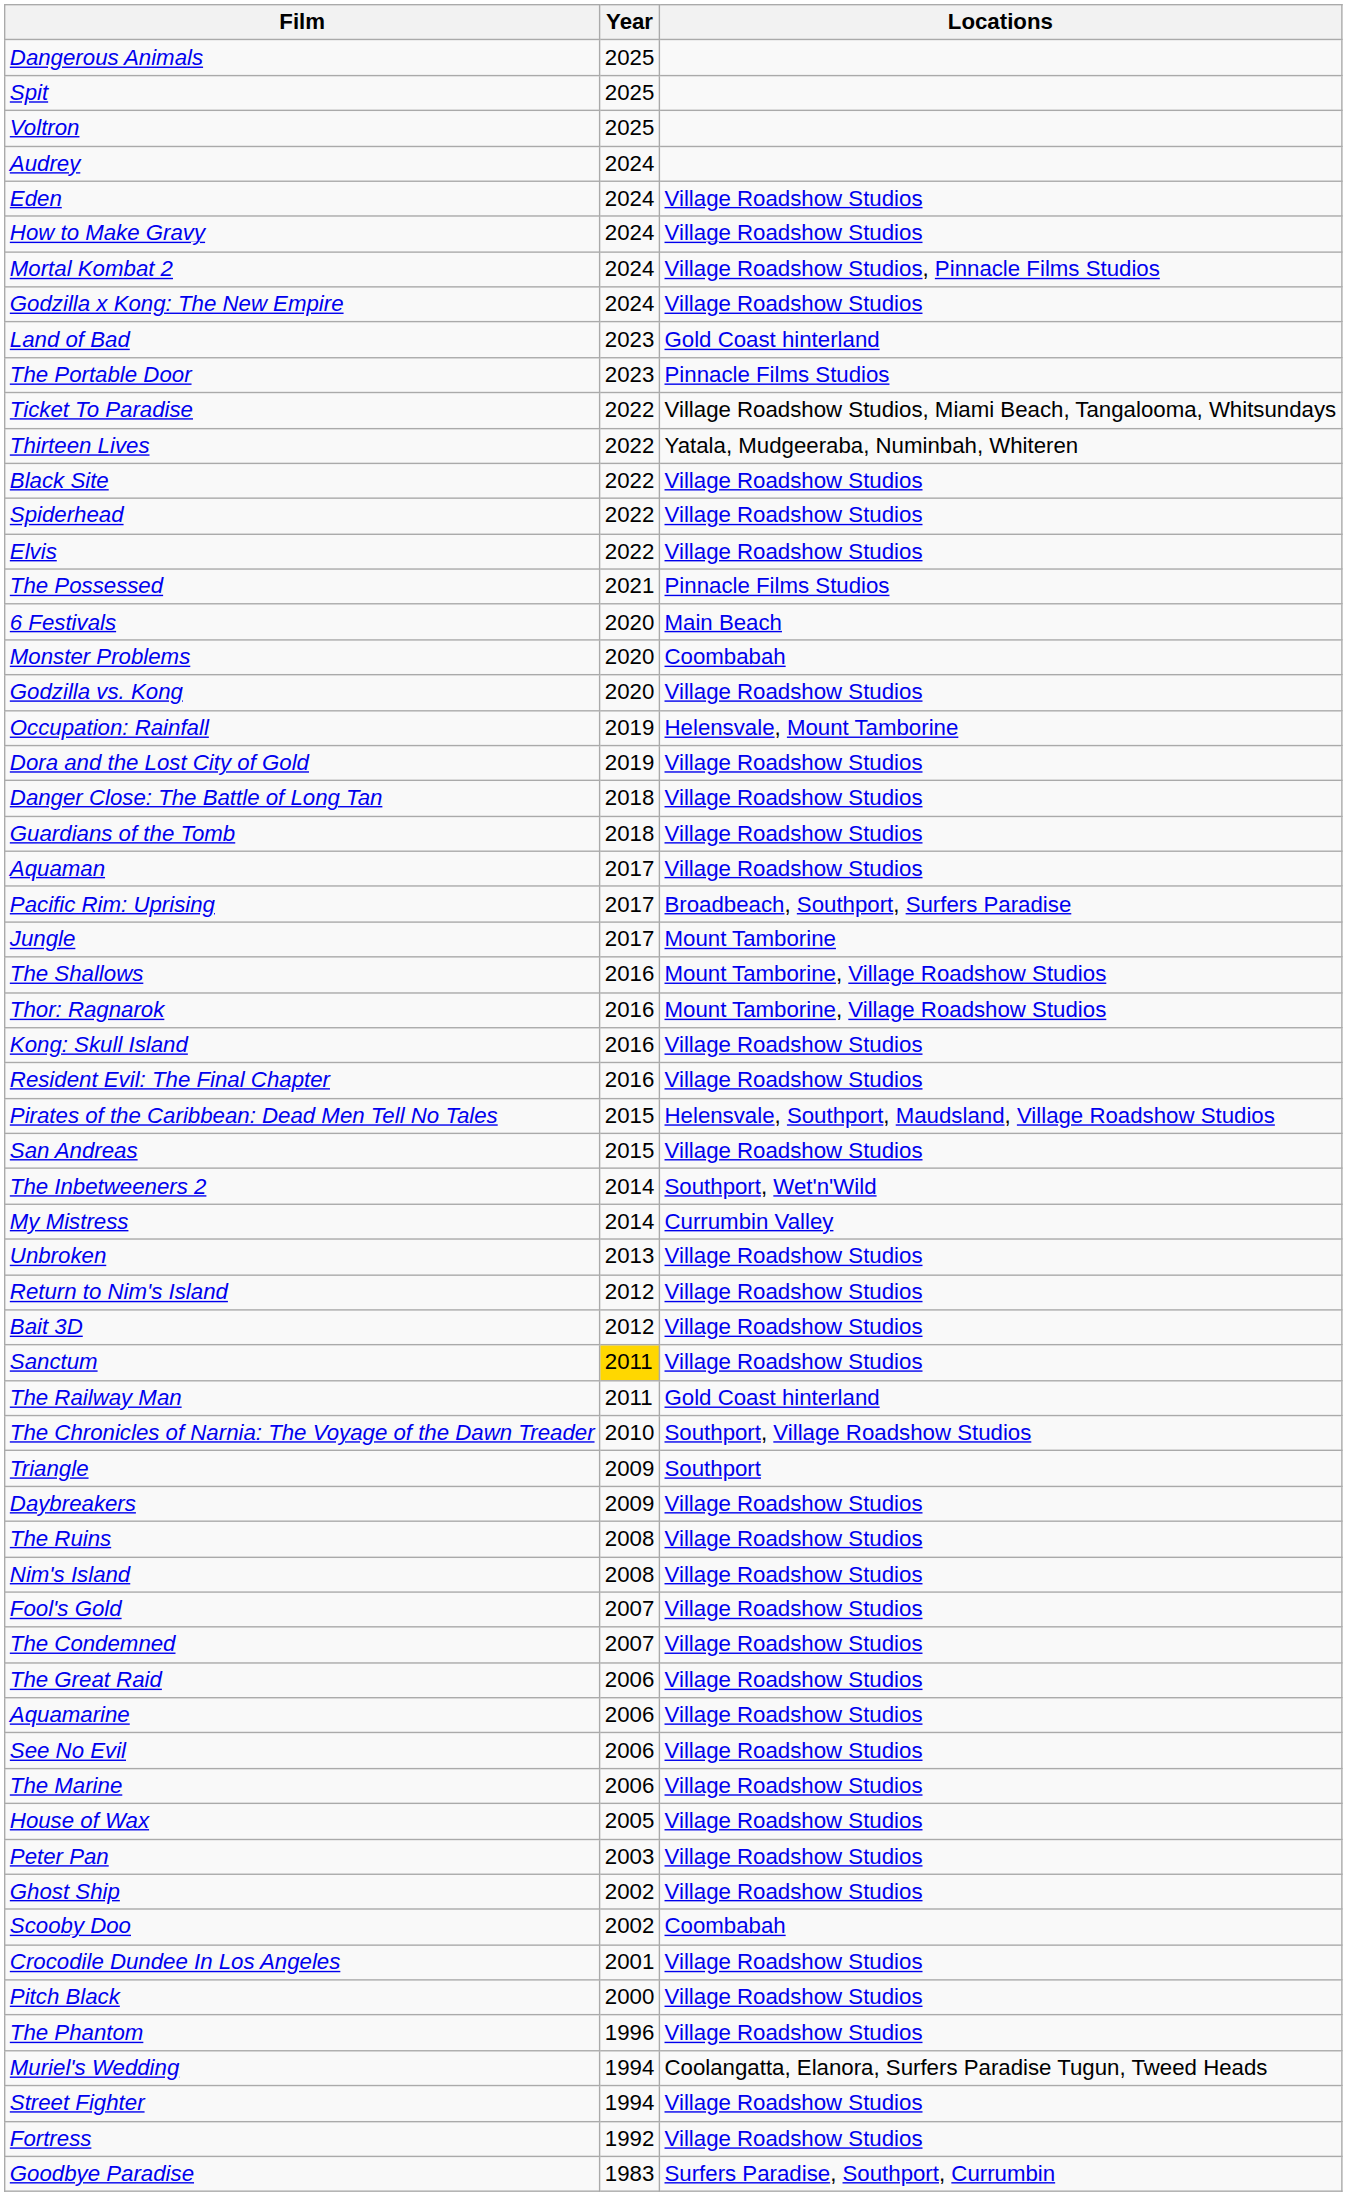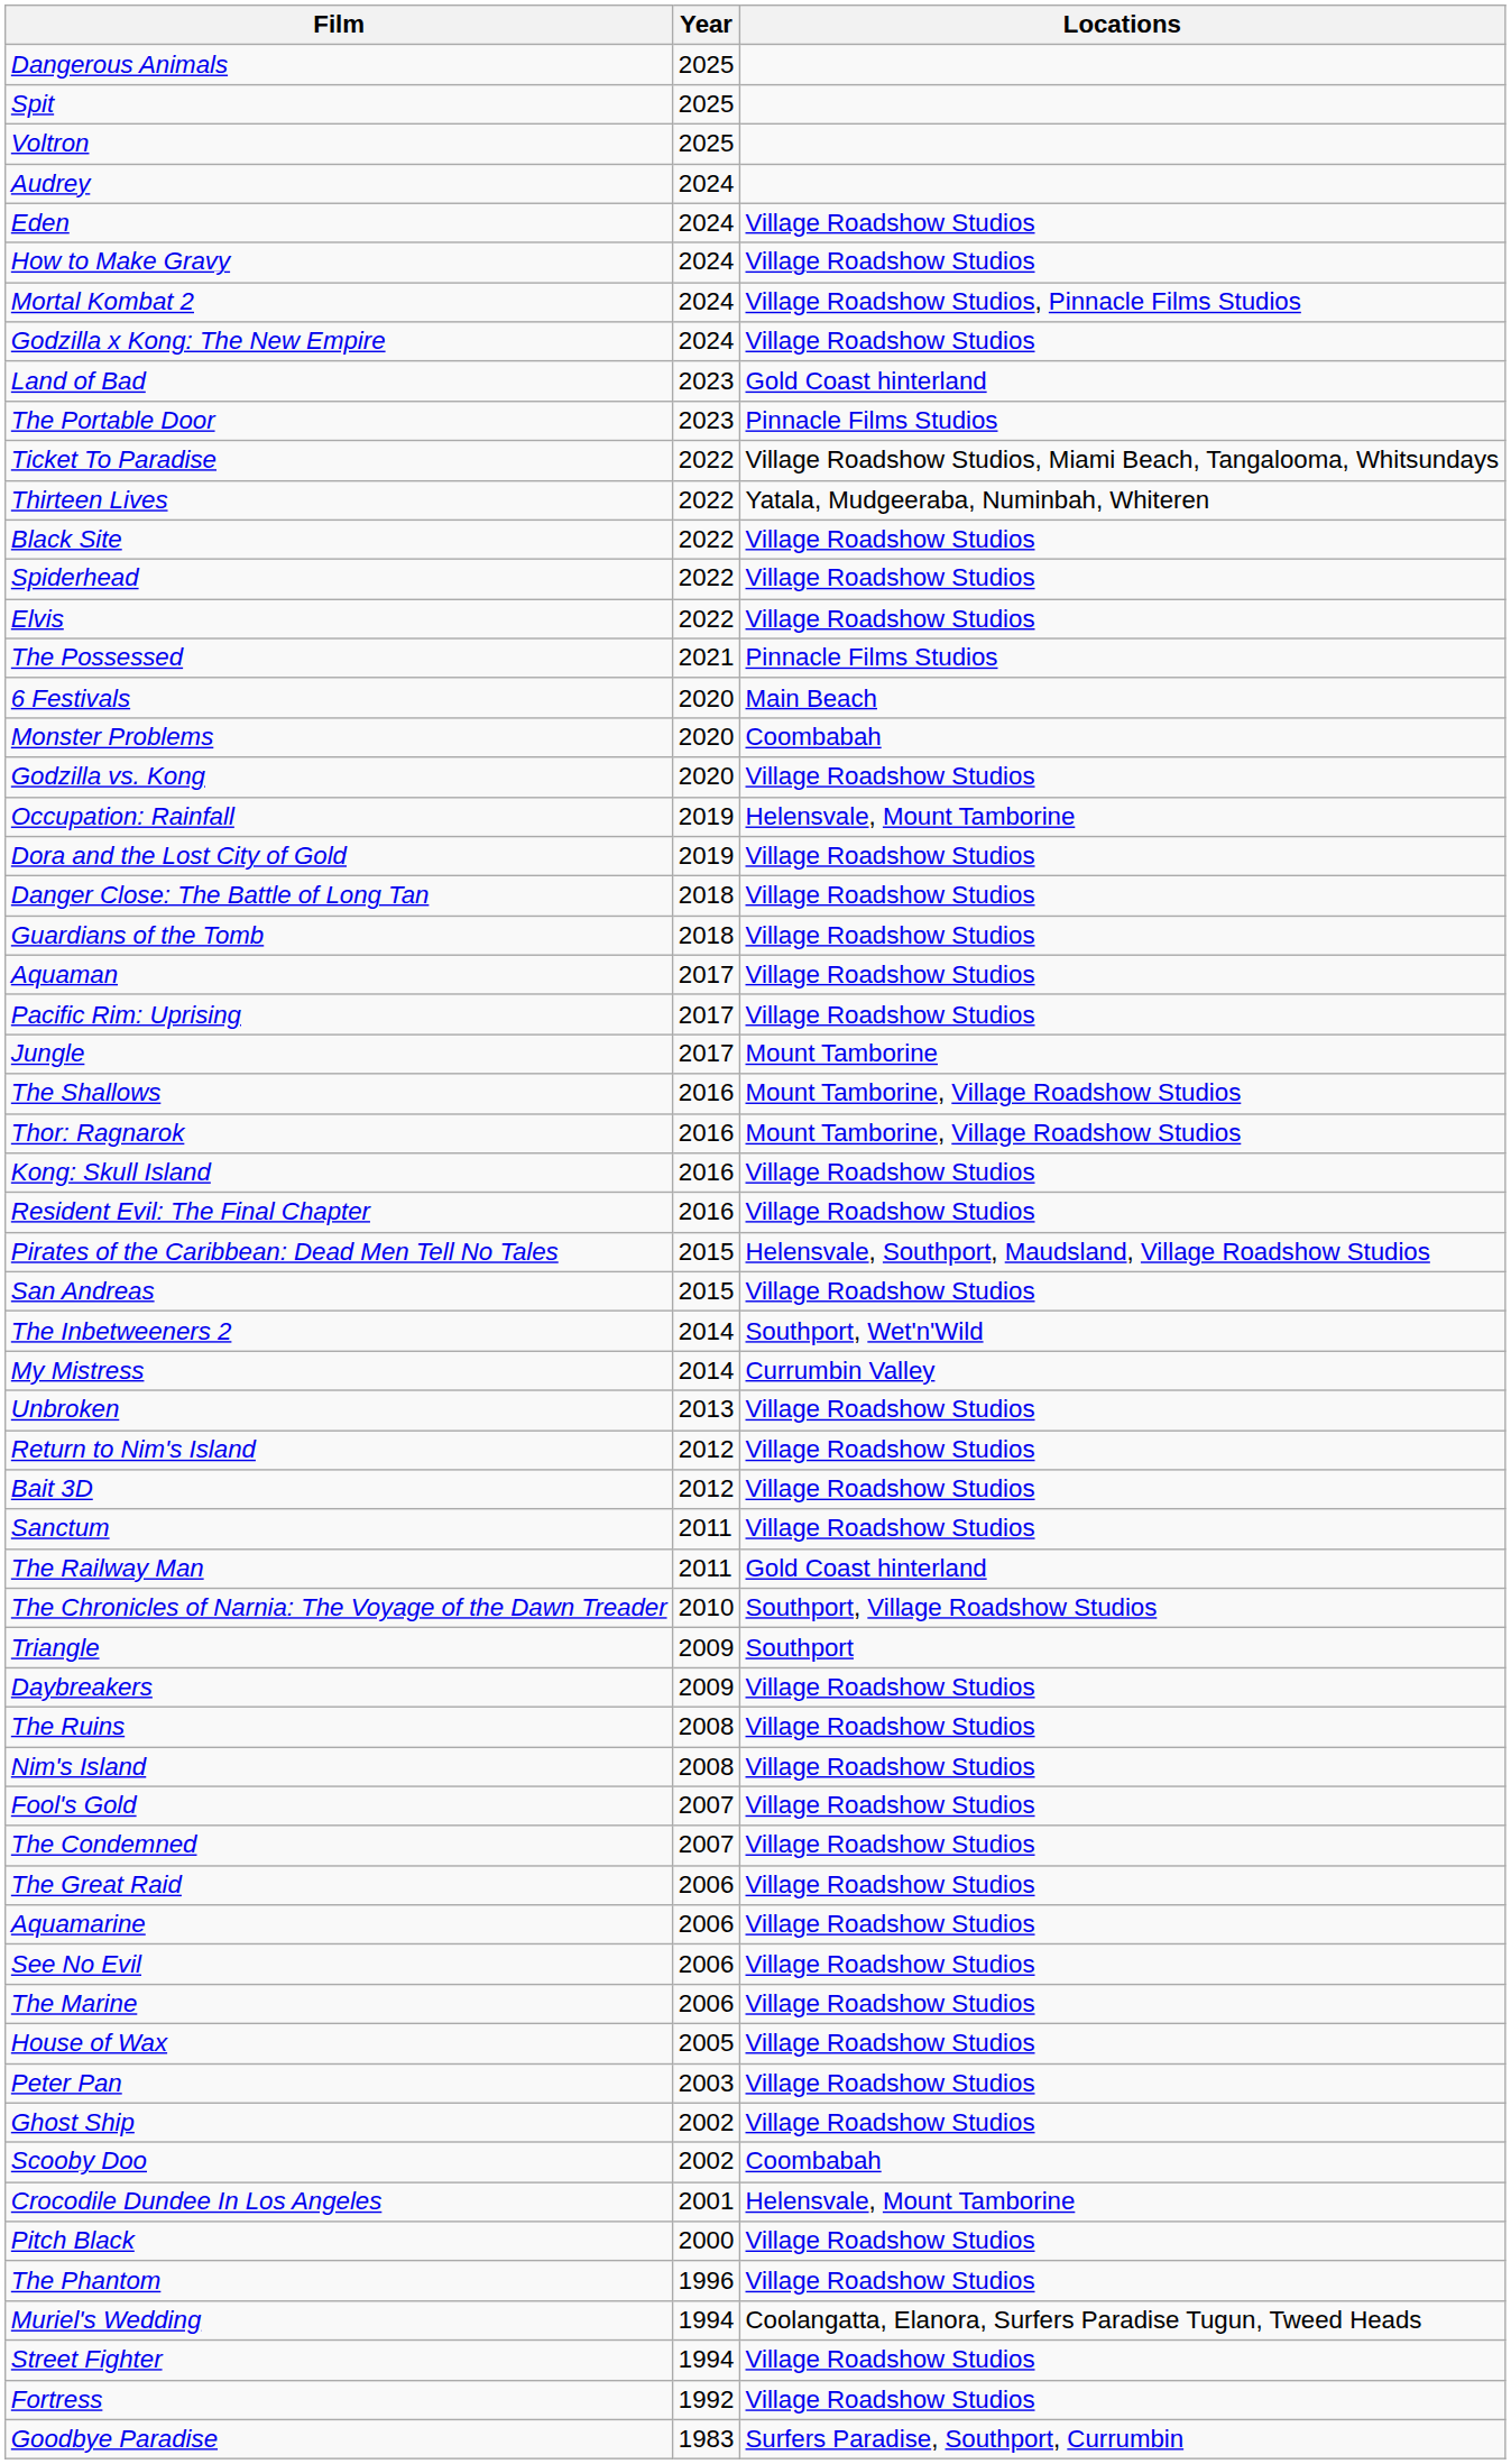Pacific Rim: Uprising | Locations: Broadbeach, Southport, Surfers Paradise -> Village Roadshow Studios
Sanctum | Year: gold background -> no background
Crocodile Dundee In Los Angeles | Locations: Village Roadshow Studios -> Helensvale, Mount Tamborine
